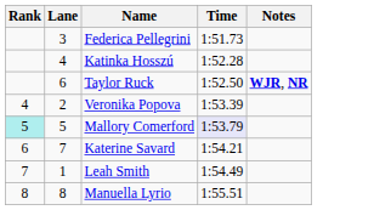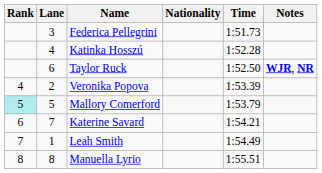+ column: Nationality
Mallory Comerford | Time: lavender background -> no background
